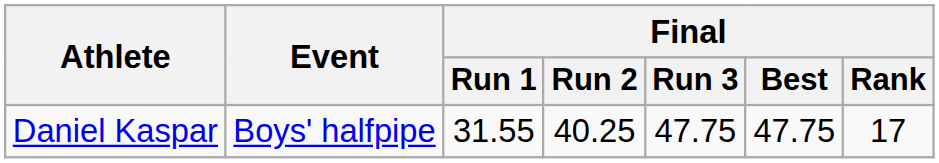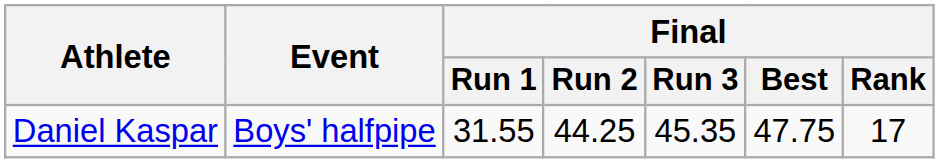Daniel Kaspar | Final / Run 2: 40.25 -> 44.25
Daniel Kaspar | Final / Run 3: 47.75 -> 45.35
